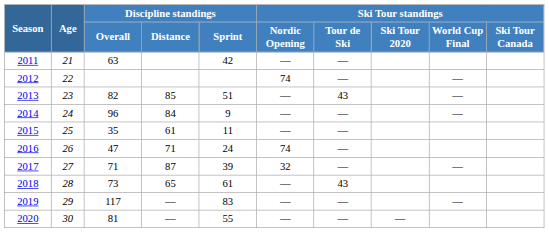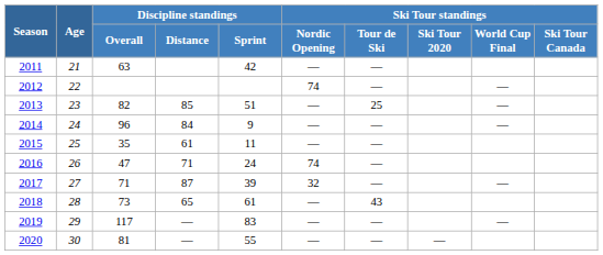2013 | Ski Tour standings / Tour de Ski: 43 -> 25
